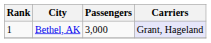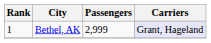Bethel, AK | Passengers: 3,000 -> 2,999
